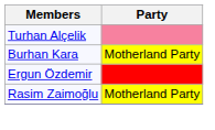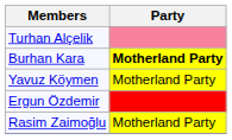Burhan Kara | Party: normal -> bold
+ row: Yavuz Köymen | Motherland Party
